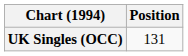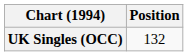UK Singles (OCC) | Position: 131 -> 132
